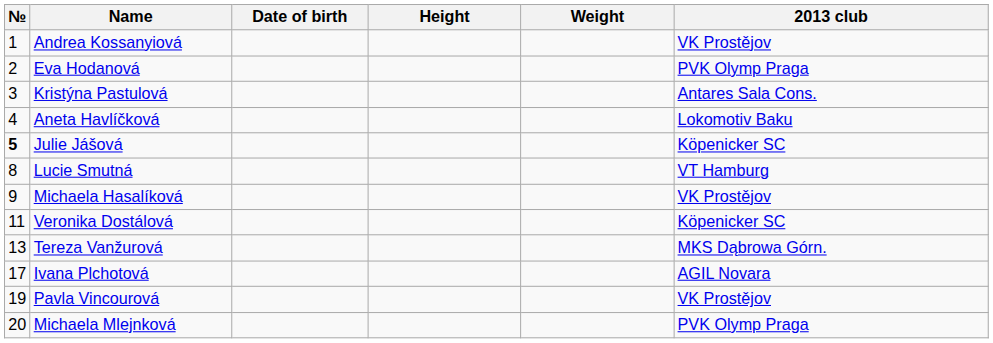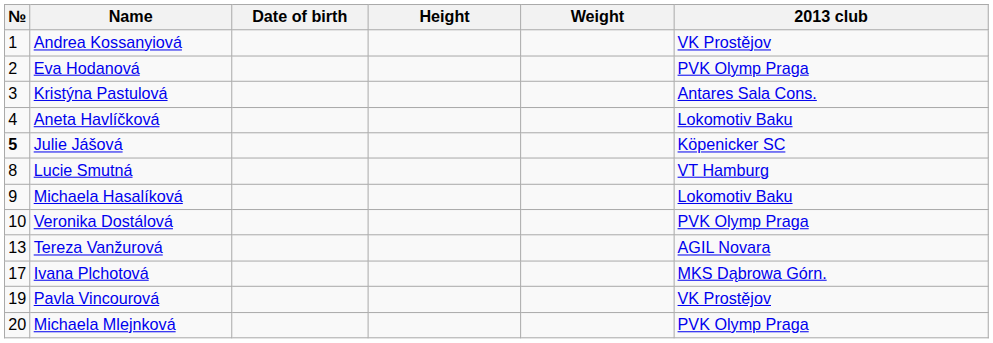Michaela Hasalíková | 2013 club: VK Prostějov -> Lokomotiv Baku
Veronika Dostálová | №: 11 -> 10
Veronika Dostálová | 2013 club: Köpenicker SC -> PVK Olymp Praga
Tereza Vanžurová | 2013 club: MKS Dąbrowa Górn. -> AGIL Novara
Ivana Plchotová | 2013 club: AGIL Novara -> MKS Dąbrowa Górn.
